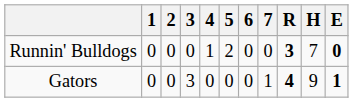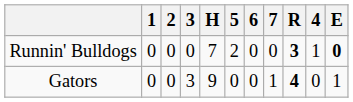columns swapped: 4 <-> H
Gators | E: bold -> normal
